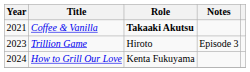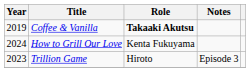Coffee & Vanilla | Year: 2021 -> 2019
rows swapped: Trillion Game <-> How to Grill Our Love
